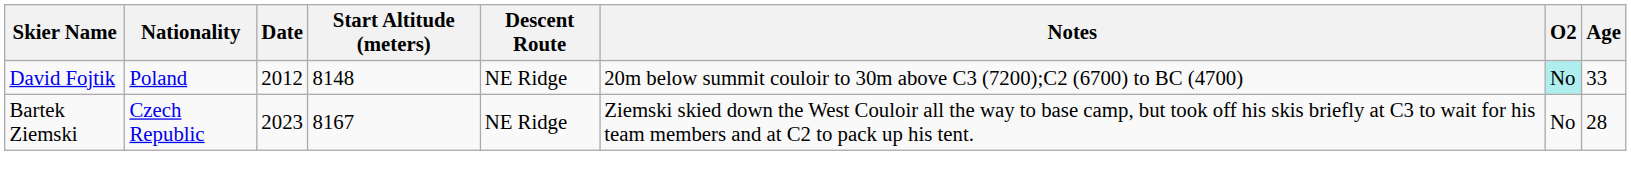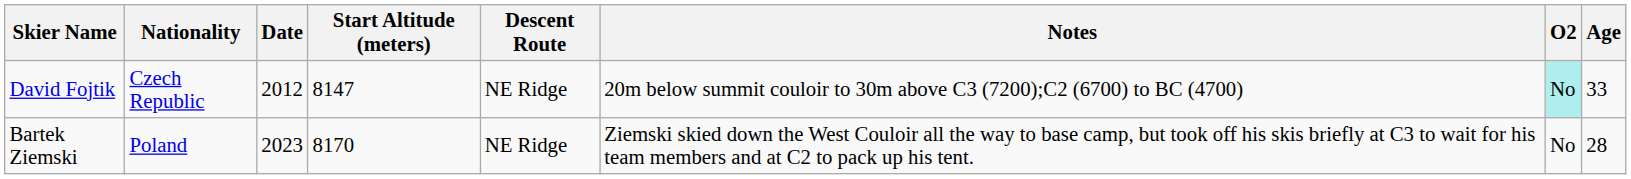David Fojtik | Nationality: Poland -> Czech Republic
David Fojtik | Start Altitude (meters): 8148 -> 8147
Bartek Ziemski | Nationality: Czech Republic -> Poland
Bartek Ziemski | Start Altitude (meters): 8167 -> 8170
